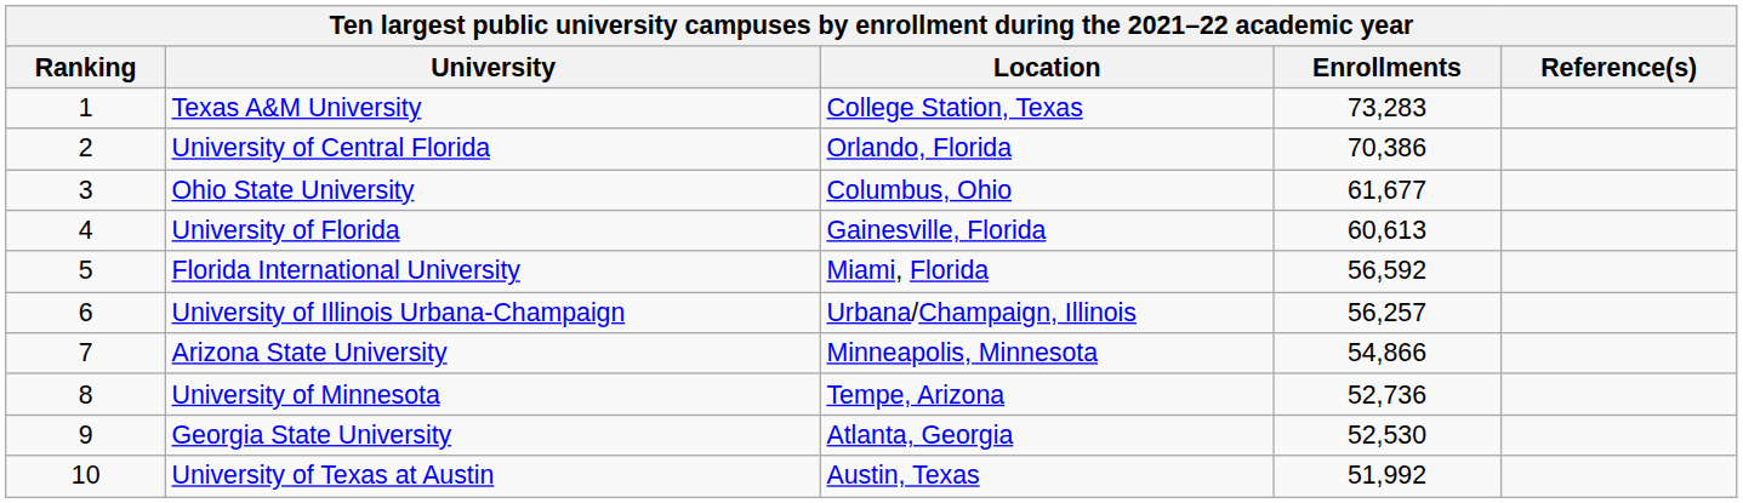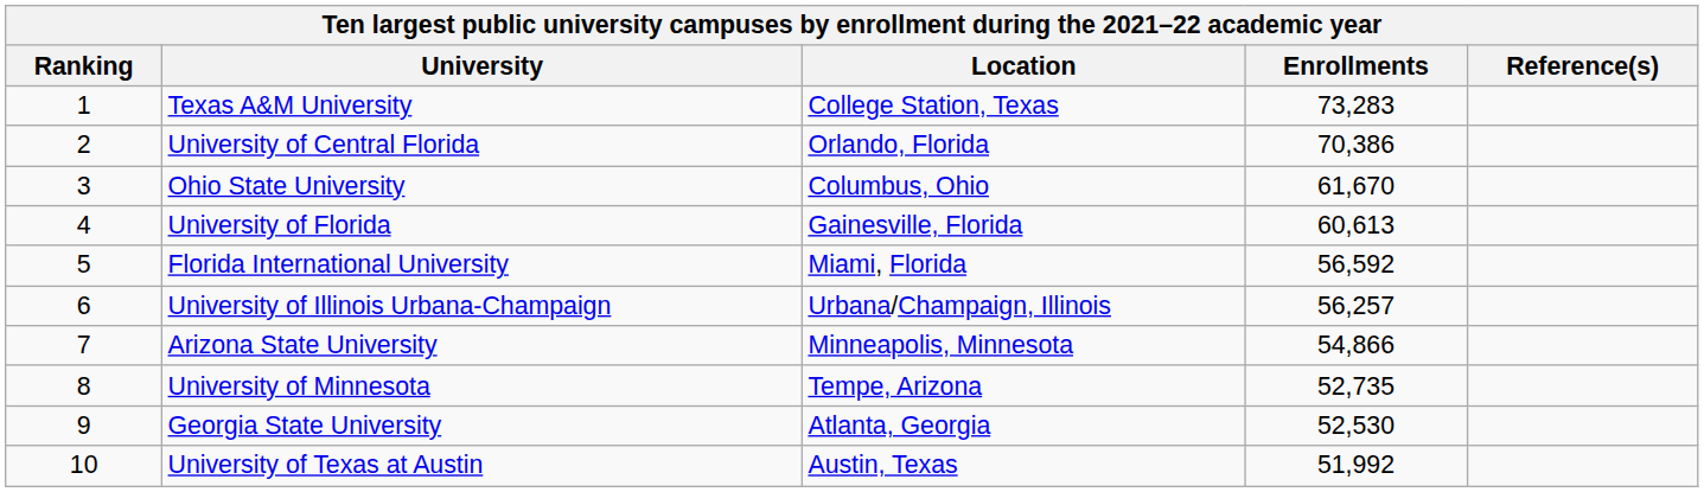Ohio State University | Enrollments: 61,677 -> 61,670
University of Minnesota | Enrollments: 52,736 -> 52,735
